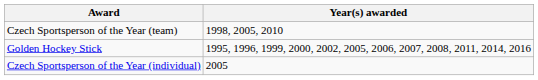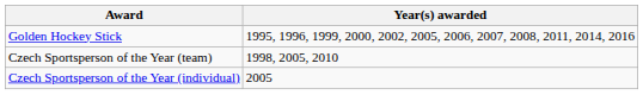rows swapped: Golden Hockey Stick <-> Czech Sportsperson of the Year (team)
